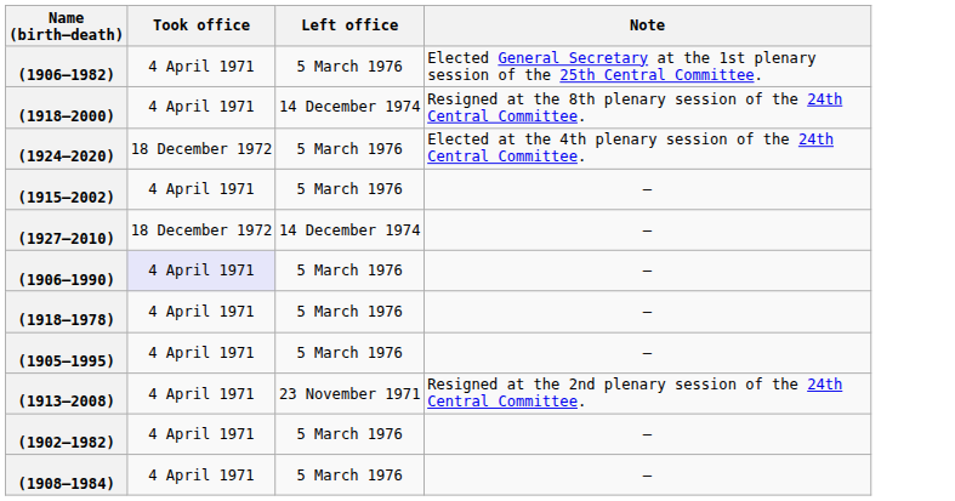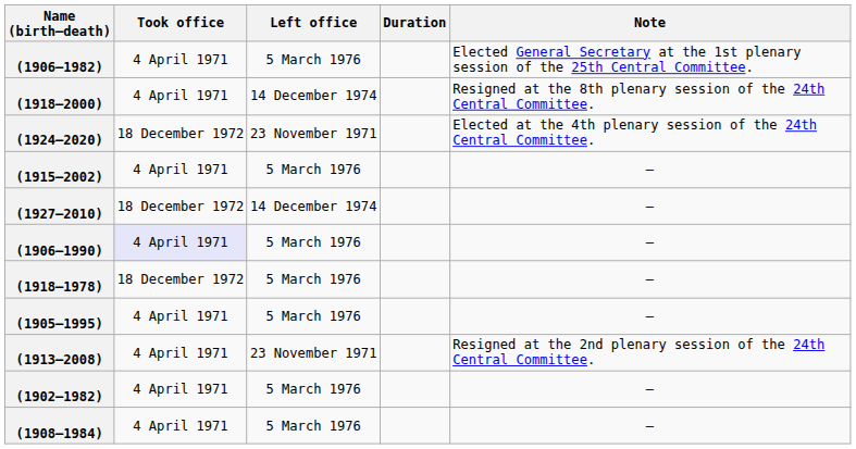+ column: Duration
(1924–2020) | Left office: 5 March 1976 -> 23 November 1971
(1918–1978) | Took office: 4 April 1971 -> 18 December 1972
